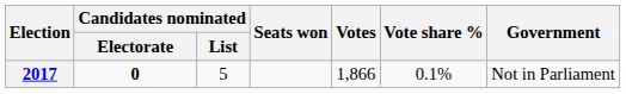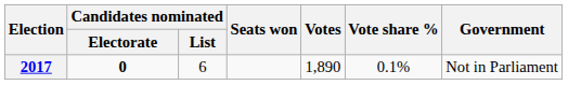2017 | Candidates nominated / List: 5 -> 6
2017 | Votes: 1,866 -> 1,890
